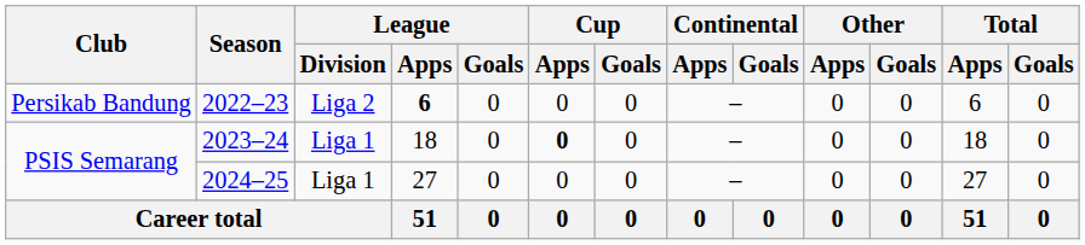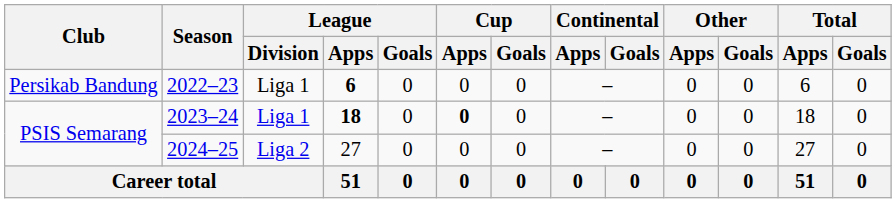2022–23 | League / Division: Liga 2 -> Liga 1
2023–24 | League / Apps: normal -> bold
2024–25 | League / Division: Liga 1 -> Liga 2
